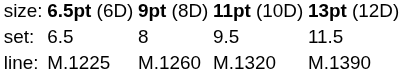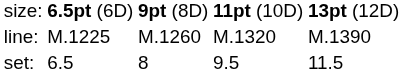rows swapped: set: <-> line:
